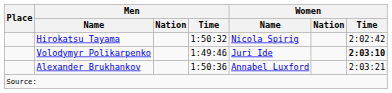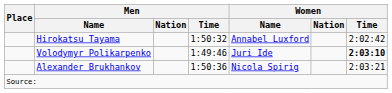Hirokatsu Tayama | Women / Name: Nicola Spirig -> Annabel Luxford
Alexander Brukhankov | Women / Name: Annabel Luxford -> Nicola Spirig
